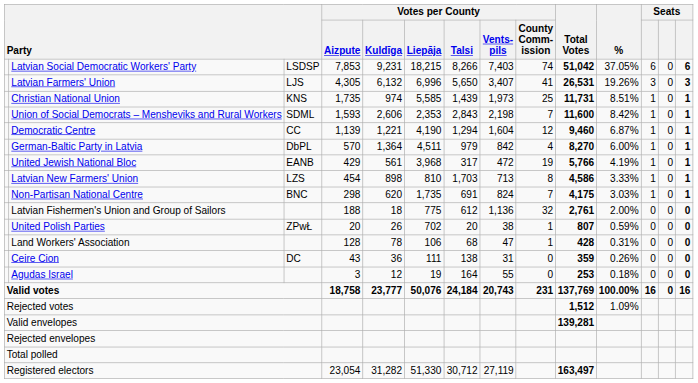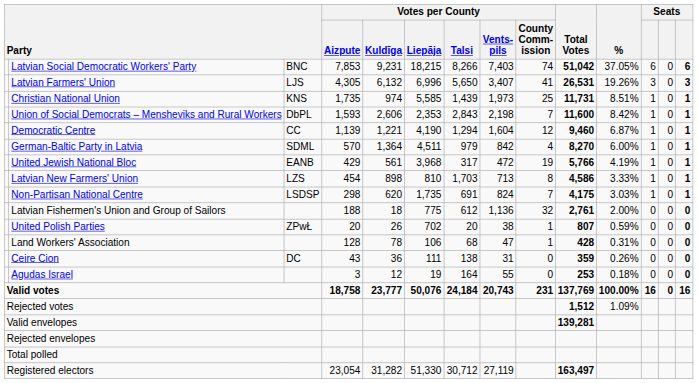Latvian Social Democratic Workers' Party | column 3: LSDSP -> BNC
Union of Social Democrats – Mensheviks and Rural Workers | column 3: SDML -> DbPL
German-Baltic Party in Latvia | column 3: DbPL -> SDML
Non-Partisan National Centre | column 3: BNC -> LSDSP
